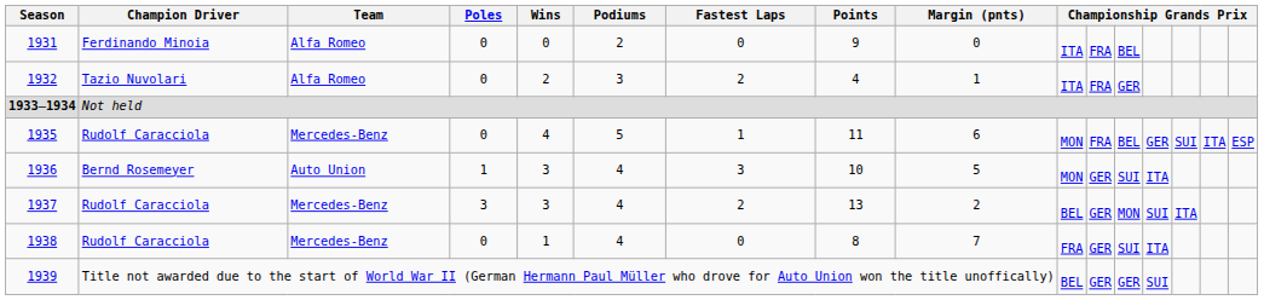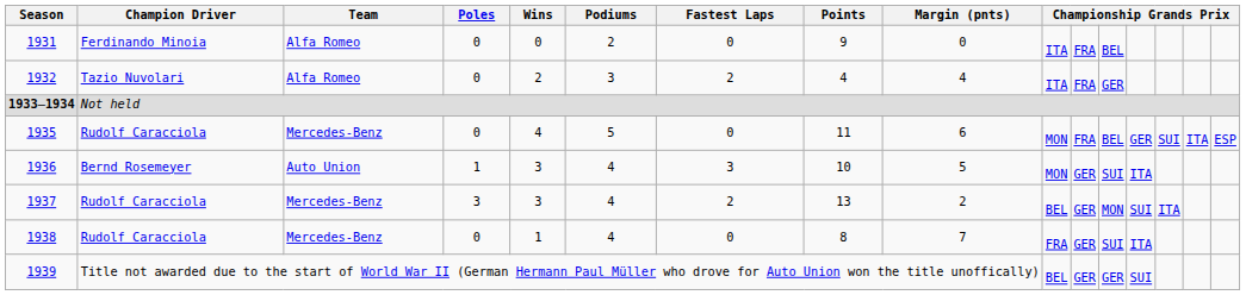1932 | Margin (pnts): 1 -> 4
1935 | Fastest Laps: 1 -> 0
